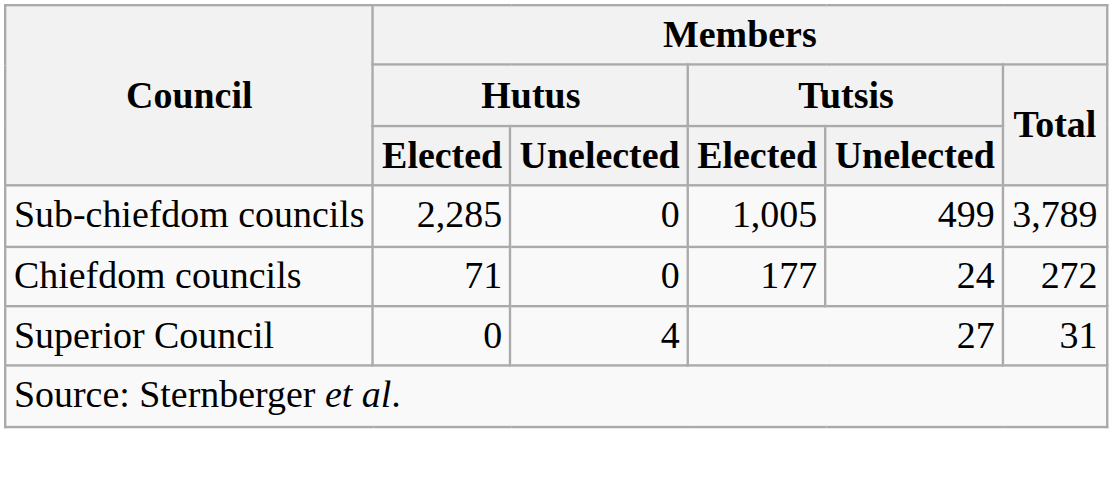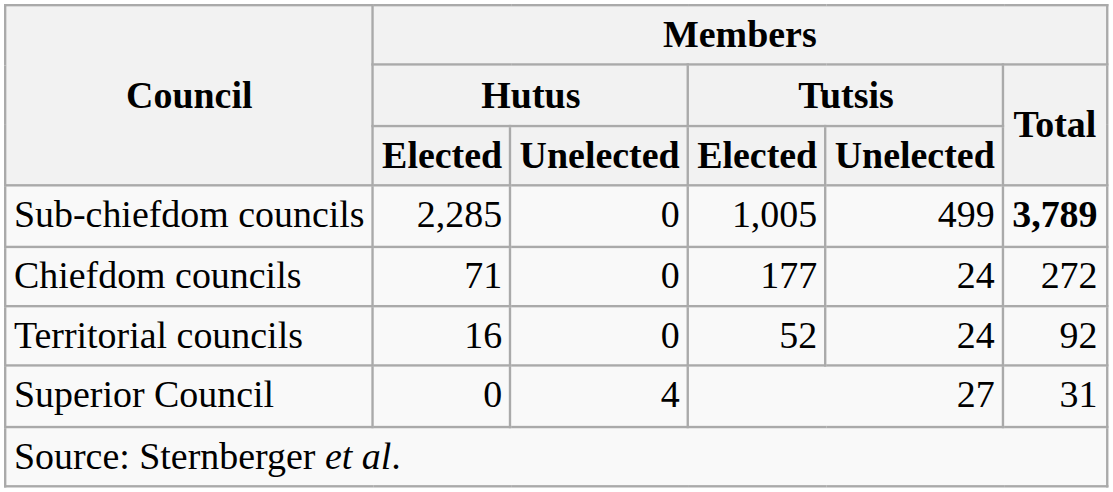Sub-chiefdom councils | Members / Total: normal -> bold
+ row: Territorial councils | 16 | 0 | 52 | 24 | 92
